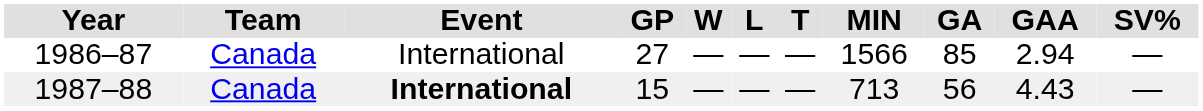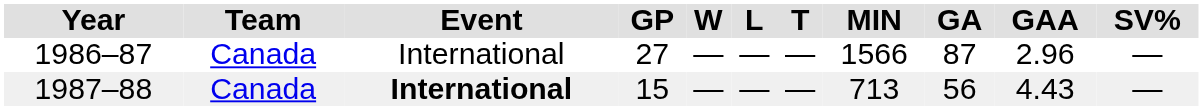1986–87 | GA: 85 -> 87
1986–87 | GAA: 2.94 -> 2.96
